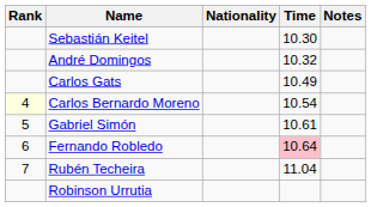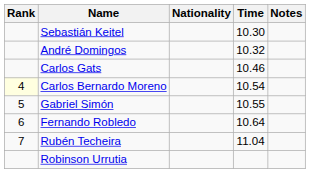Carlos Gats | Time: 10.49 -> 10.46
Gabriel Simón | Time: 10.61 -> 10.55
Fernando Robledo | Time: pink background -> no background
